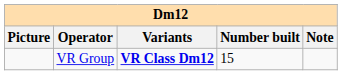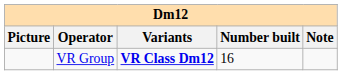VR Group | Number built: 15 -> 16
